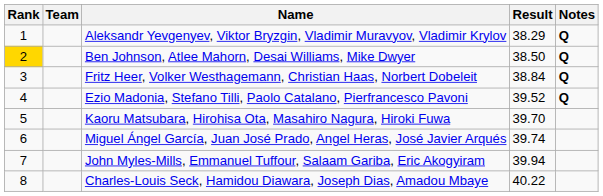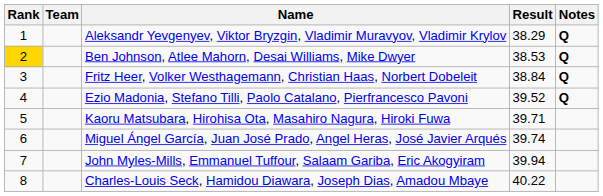Ben Johnson, Atlee Mahorn, Desai Williams, Mike Dwyer | Result: 38.50 -> 38.53
Kaoru Matsubara, Hirohisa Ota, Masahiro Nagura, Hiroki Fuwa | Result: 39.70 -> 39.71
